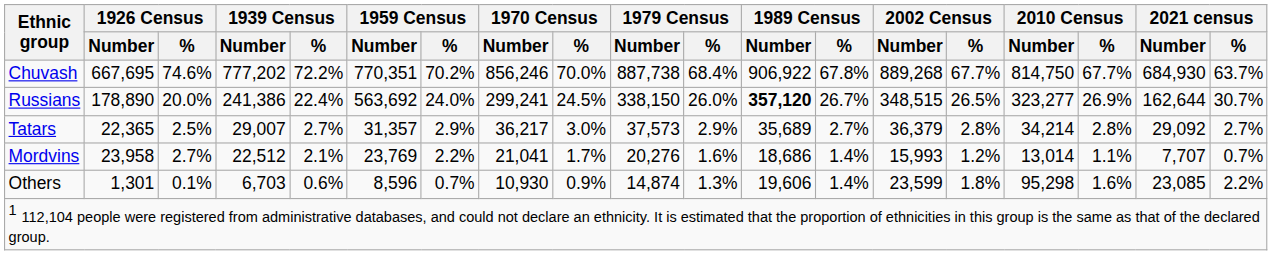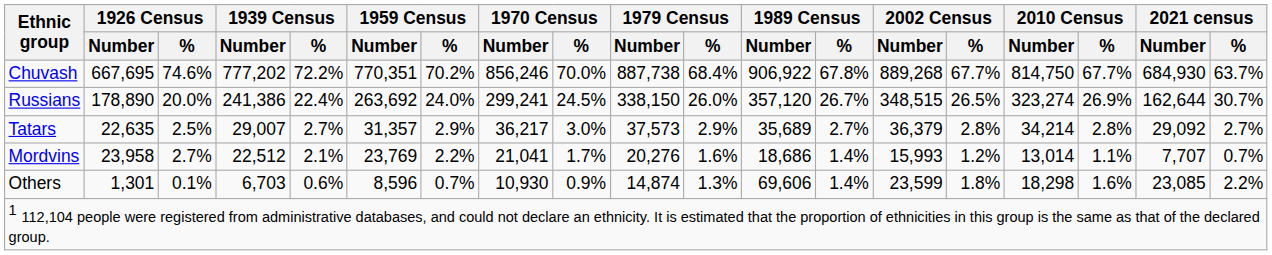Russians | 1959 Census / Number: 563,692 -> 263,692
Russians | 1989 Census / Number: bold -> normal
Russians | 2010 Census / Number: 323,277 -> 323,274
Tatars | 1926 Census / Number: 22,365 -> 22,635
Others | 1989 Census / Number: 19,606 -> 69,606
Others | 2010 Census / Number: 95,298 -> 18,298
